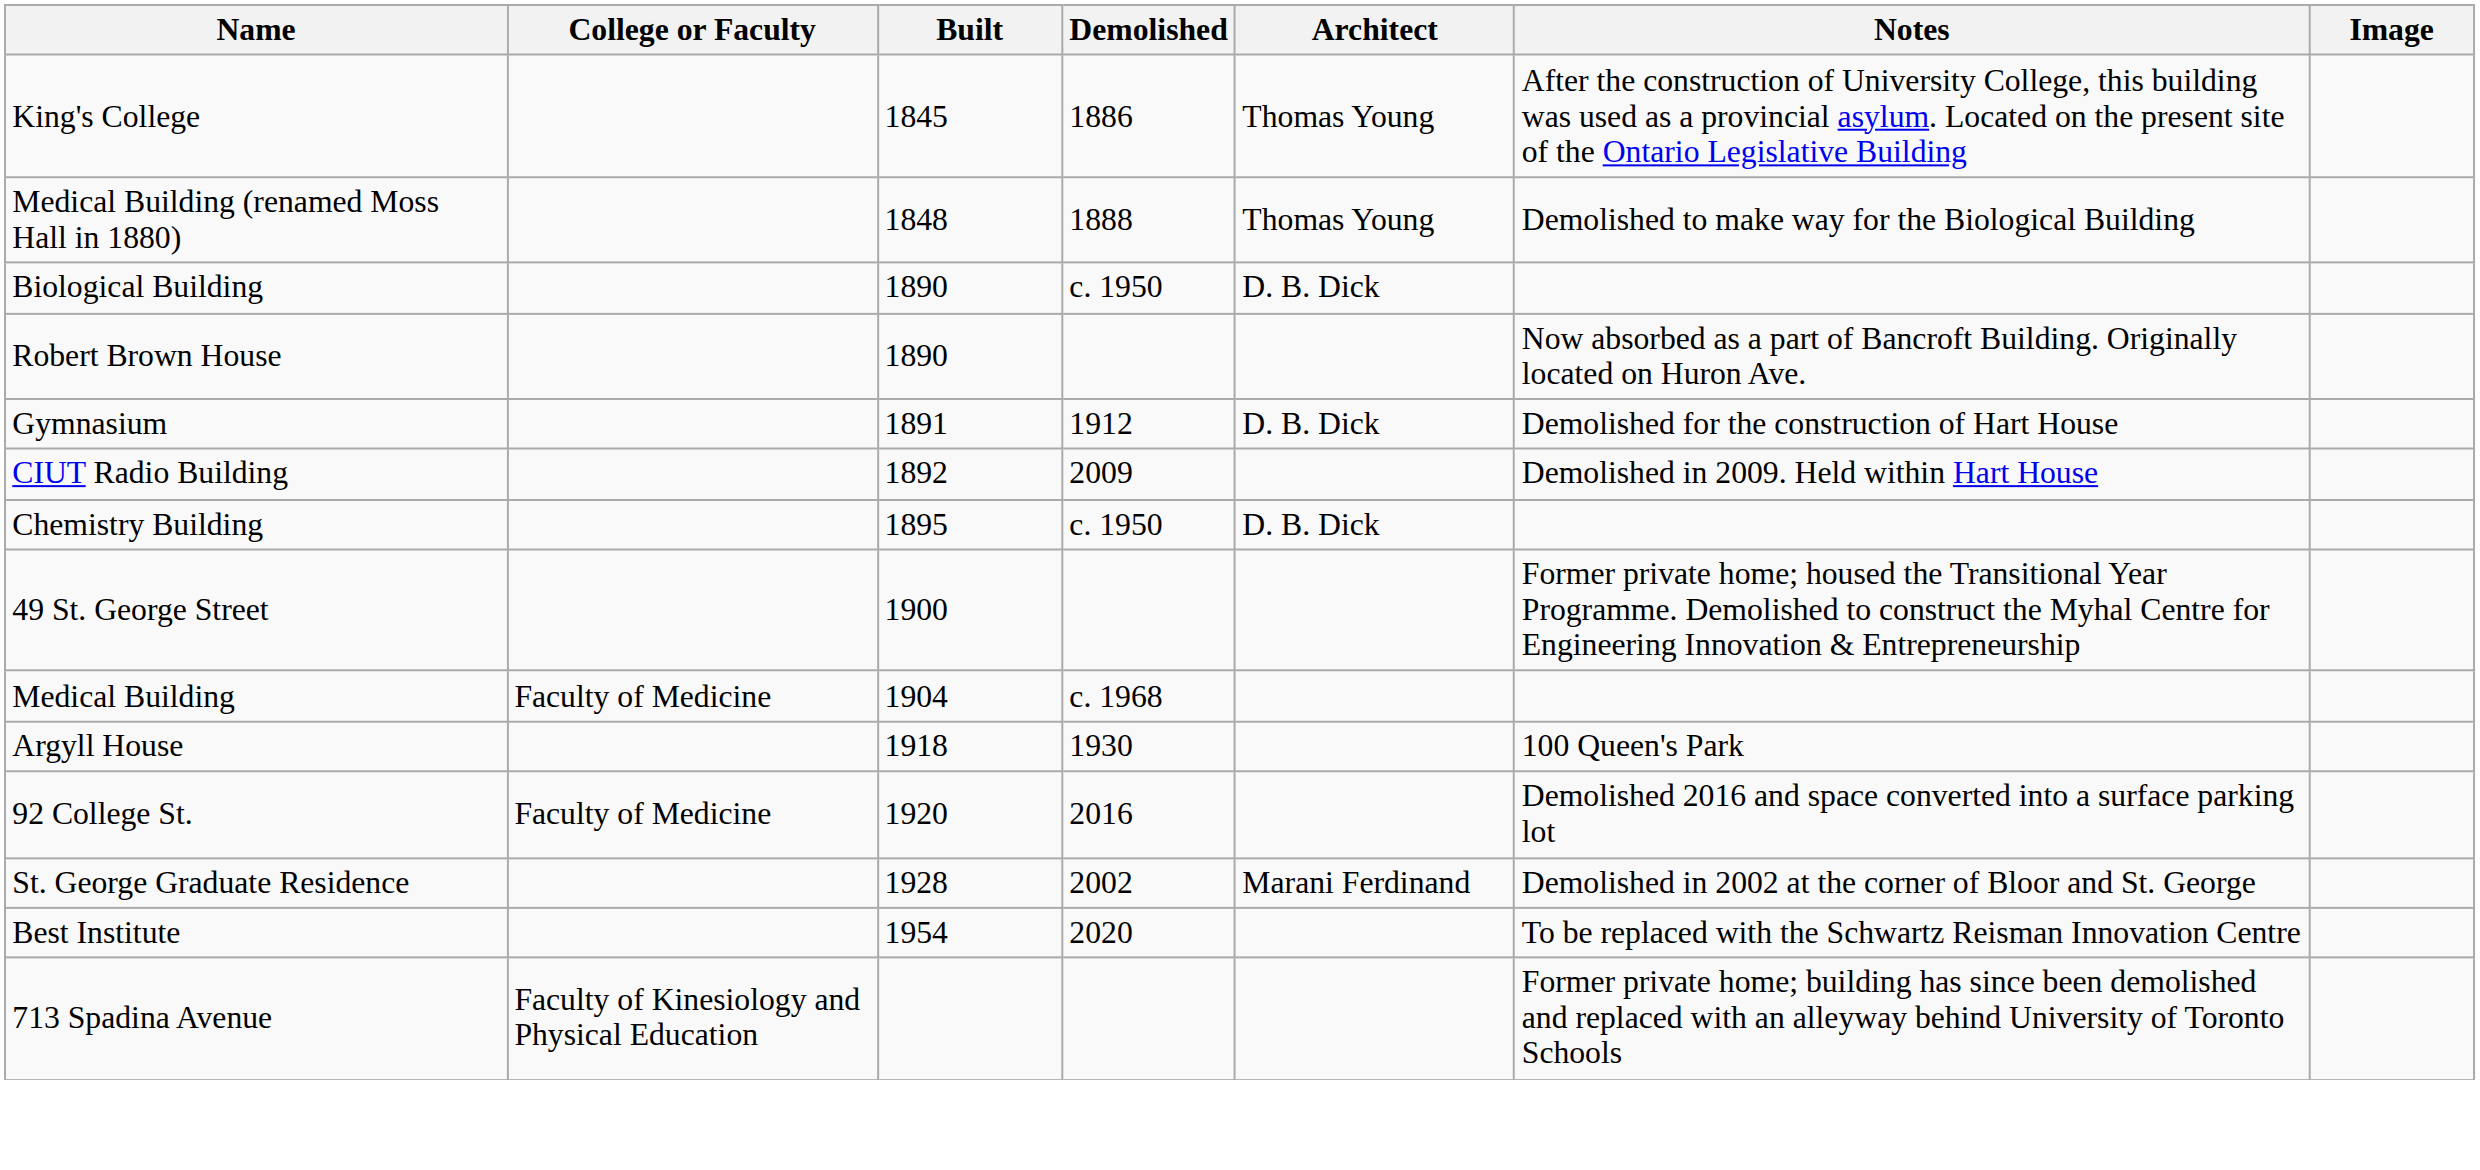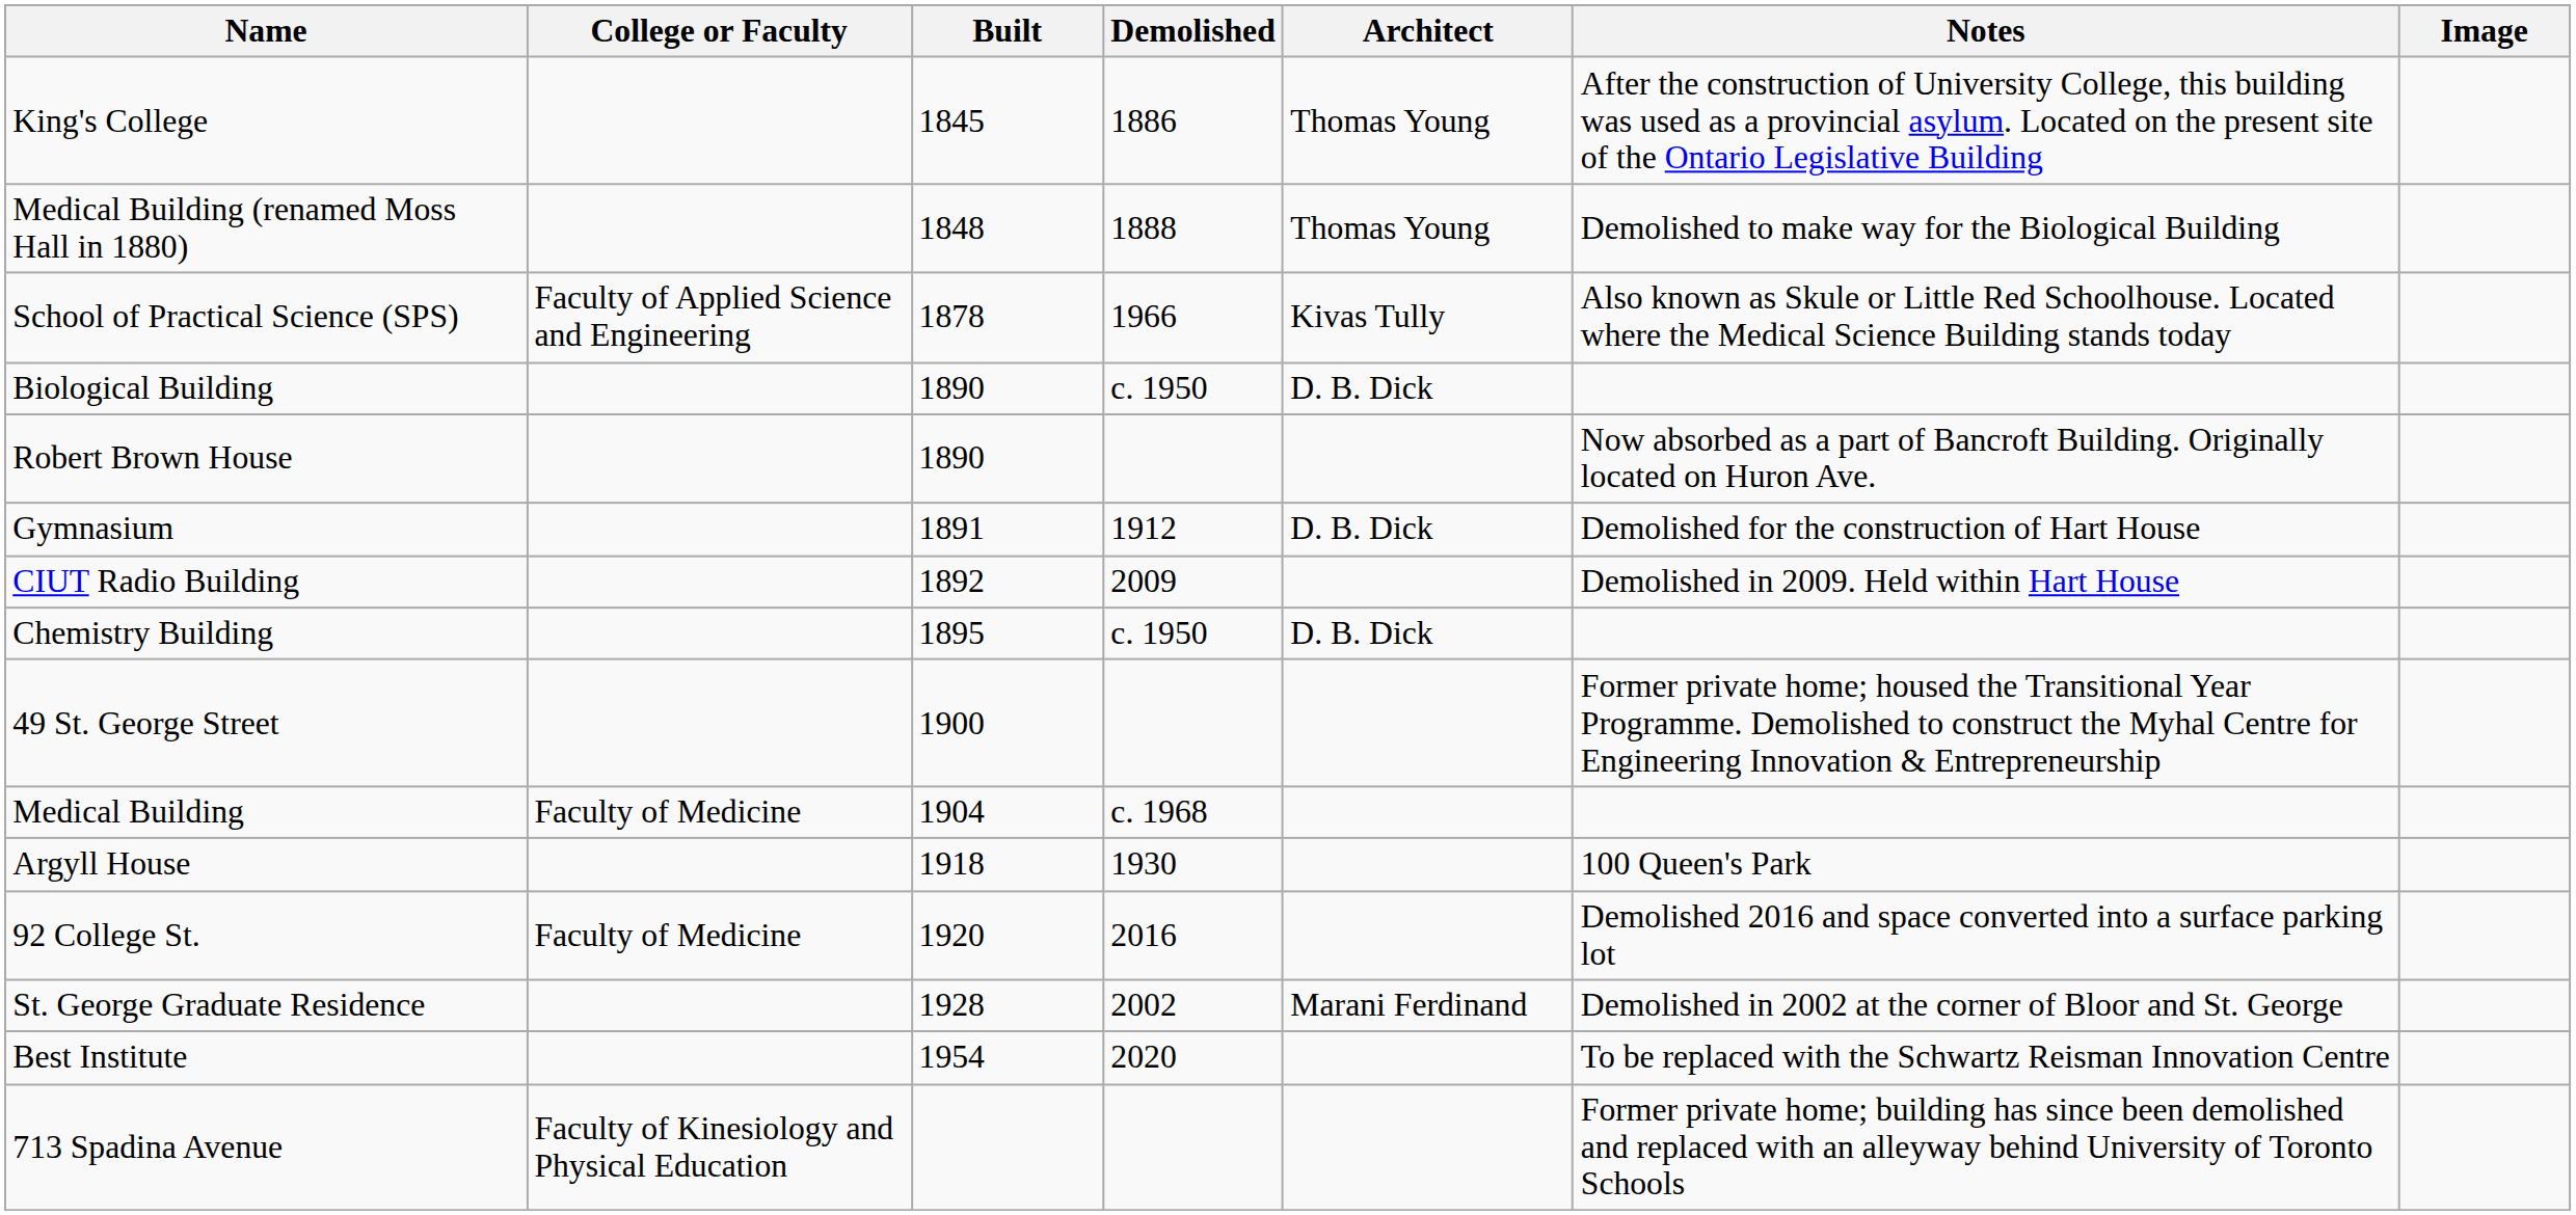+ row: School of Practical Science (SPS) | Faculty of Applied Science and Engineering | 1878 | 1966 | Kivas Tully | Also known as Skule or Little Red Schoolhouse. Located where the Medical Science Building stands today
